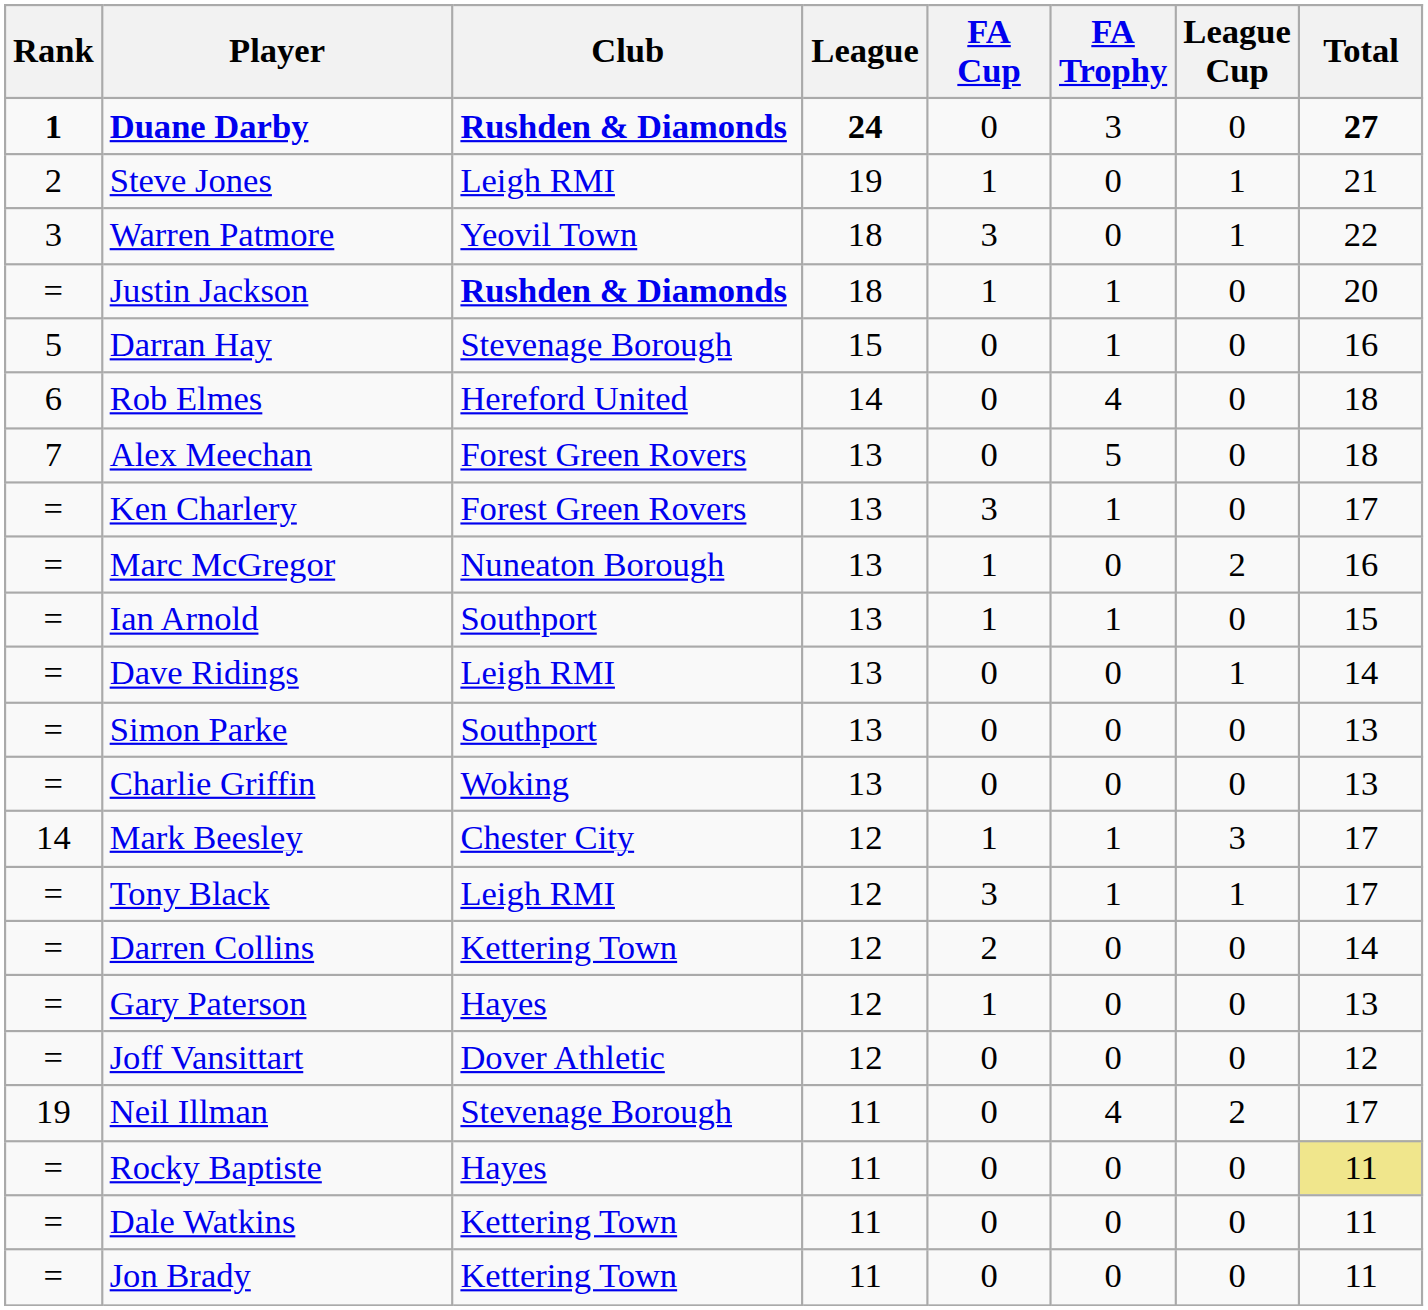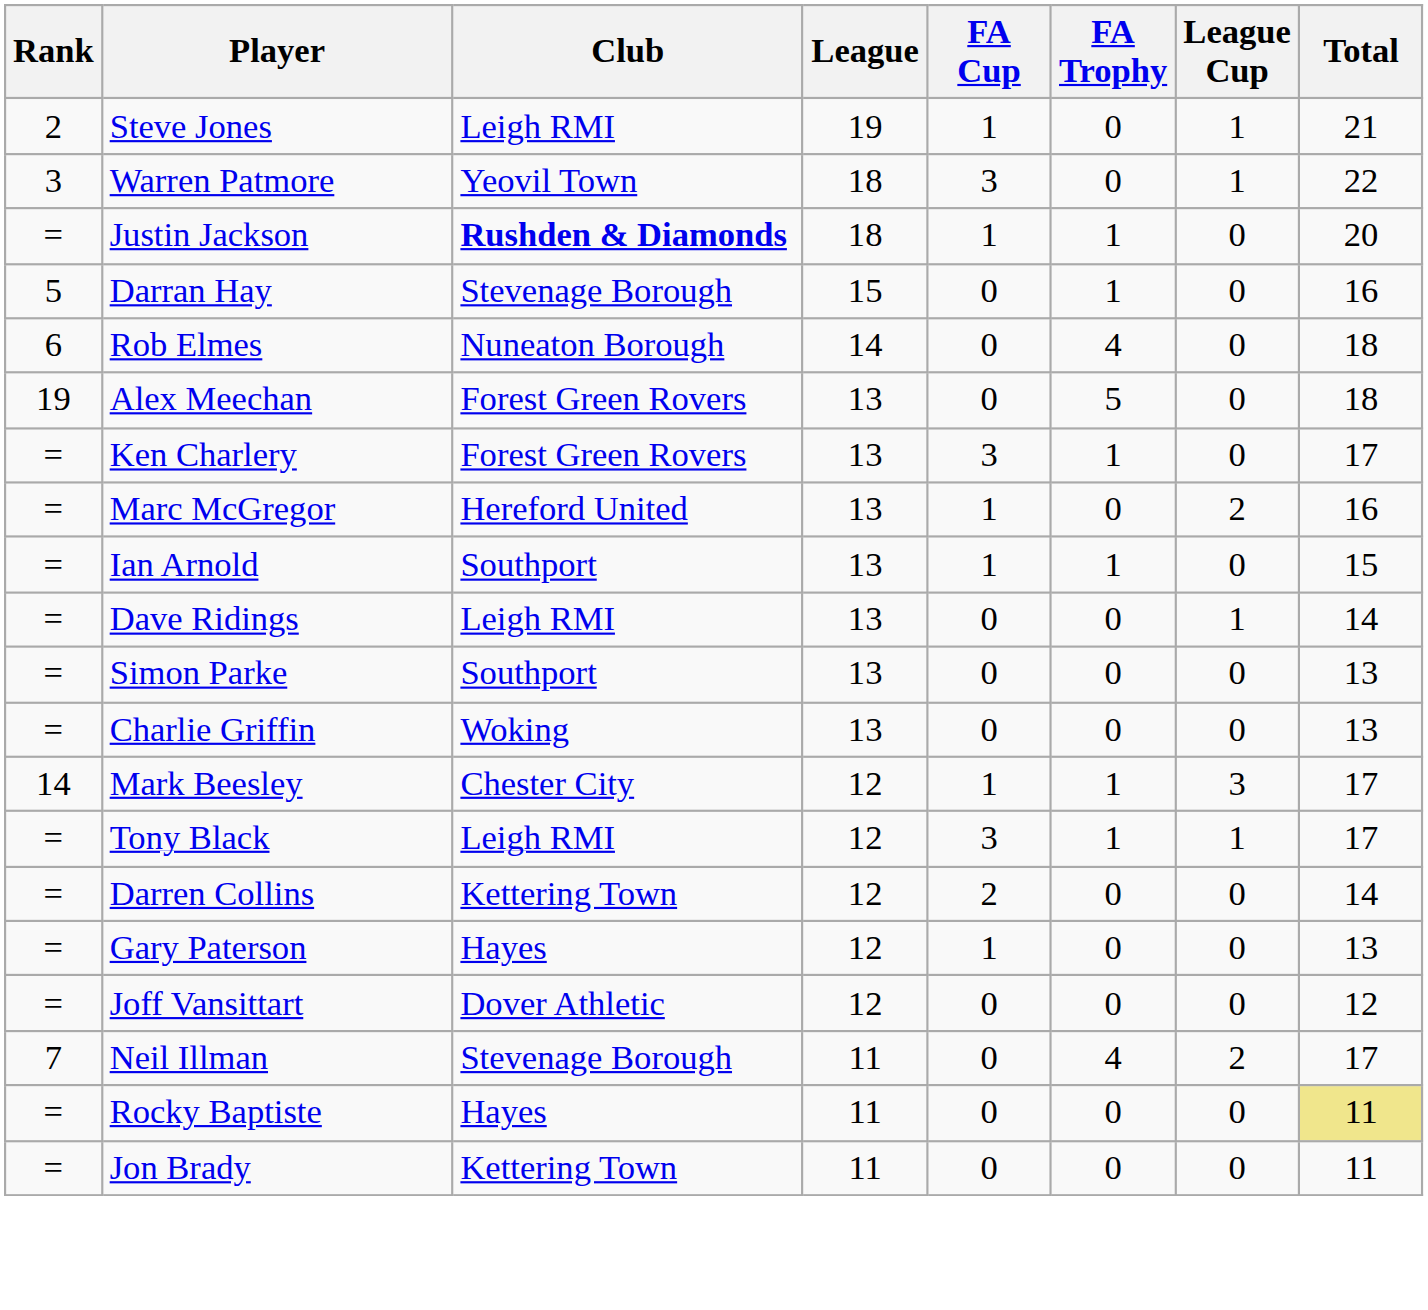- row: 1 | Duane Darby | Rushden & Diamonds | 24 | 0 | 3 | 0 | 27
Rob Elmes | Club: Hereford United -> Nuneaton Borough
Alex Meechan | Rank: 7 -> 19
Marc McGregor | Club: Nuneaton Borough -> Hereford United
Neil Illman | Rank: 19 -> 7
- row: = | Dale Watkins | Kettering Town | 11 | 0 | 0 | 0 | 11
